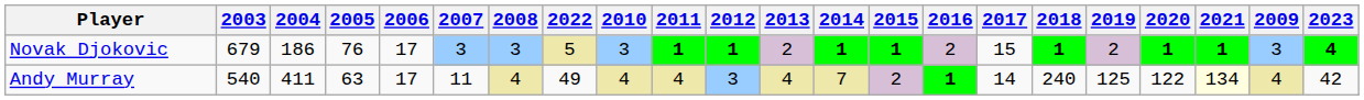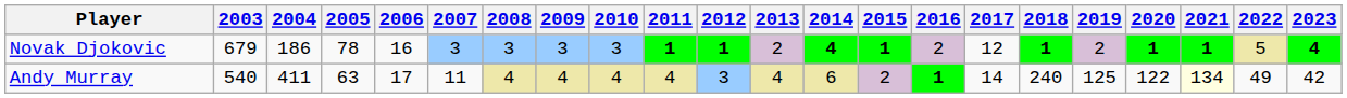columns swapped: 2009 <-> 2022
Novak Djokovic | 2005: 76 -> 78
Novak Djokovic | 2006: 17 -> 16
Novak Djokovic | 2014: 1 -> 4
Novak Djokovic | 2017: 15 -> 12
Andy Murray | 2014: 7 -> 6
